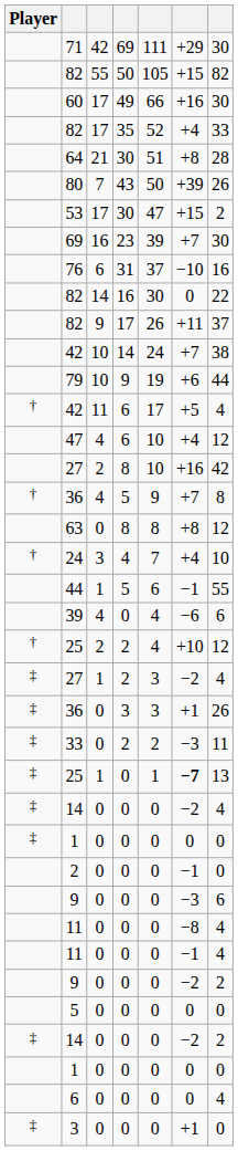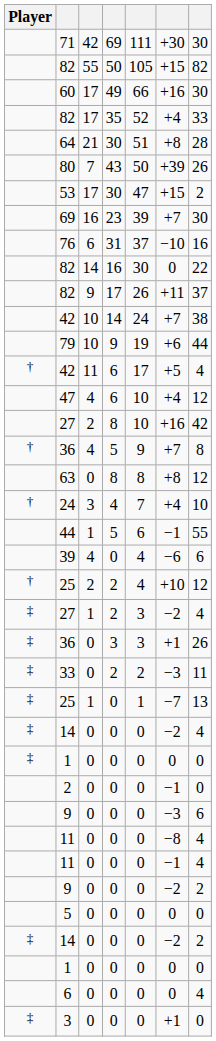71 | column 6: +29 -> +30
25 / 0 | column 6: bold -> normal
